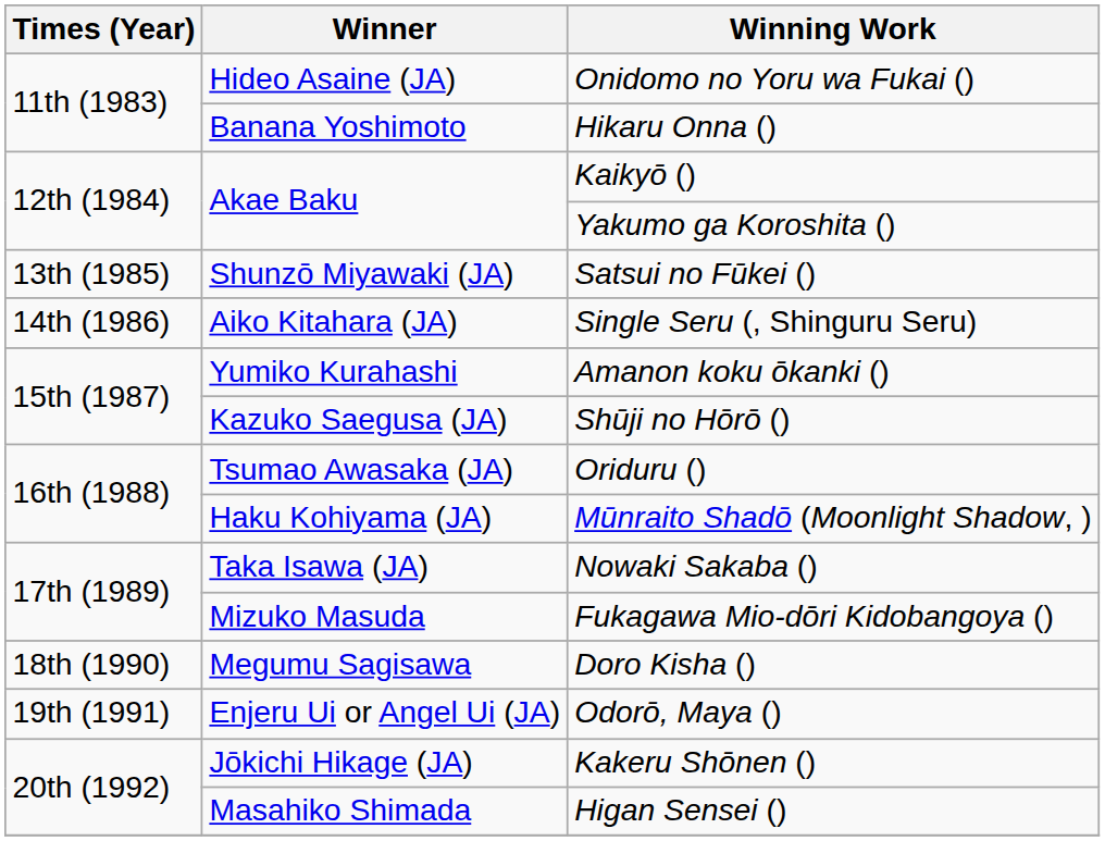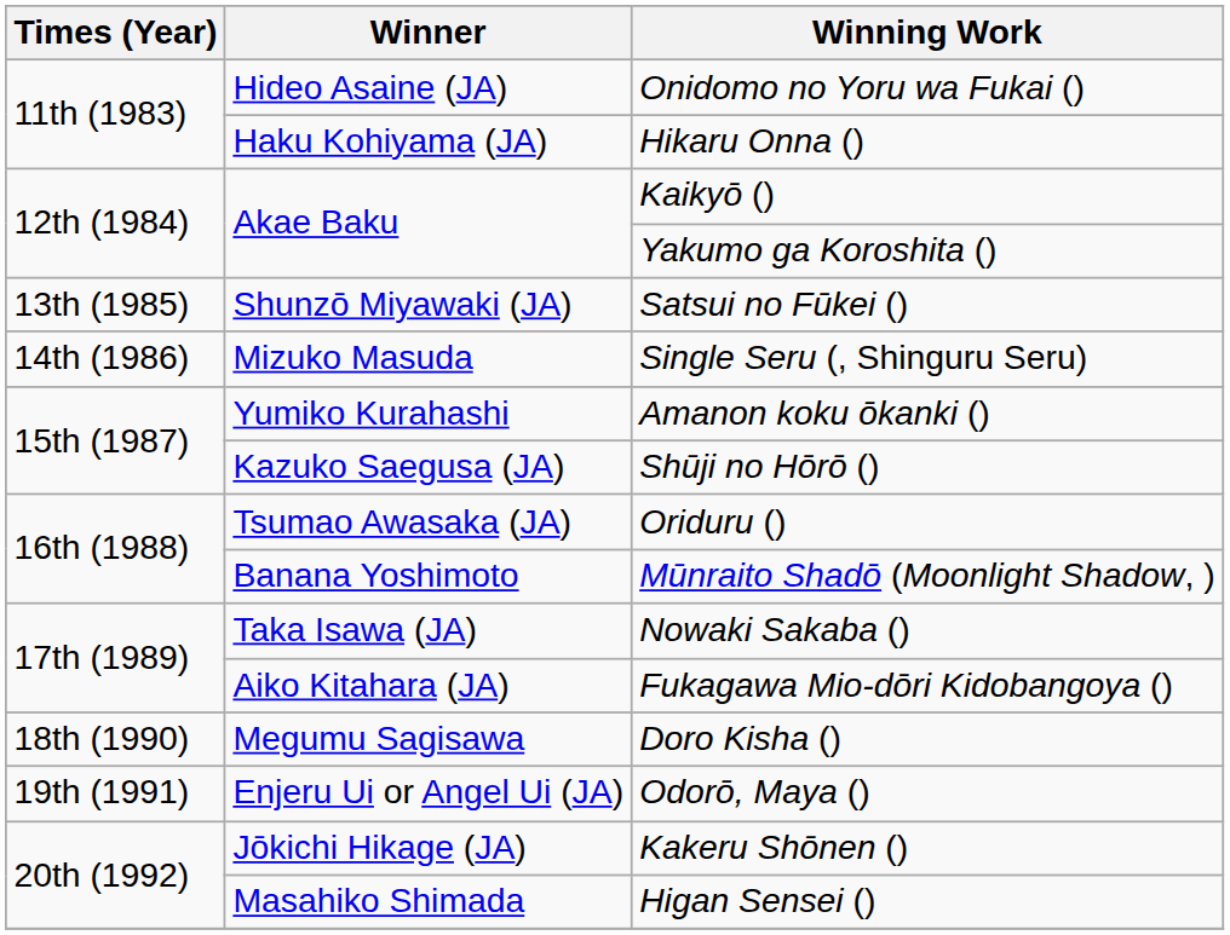Hikaru Onna () | Winner: Banana Yoshimoto -> Haku Kohiyama (JA)
Single Seru (, Shinguru Seru) | Winner: Aiko Kitahara (JA) -> Mizuko Masuda
Mūnraito Shadō (Moonlight Shadow, ) | Winner: Haku Kohiyama (JA) -> Banana Yoshimoto
Fukagawa Mio-dōri Kidobangoya () | Winner: Mizuko Masuda -> Aiko Kitahara (JA)
